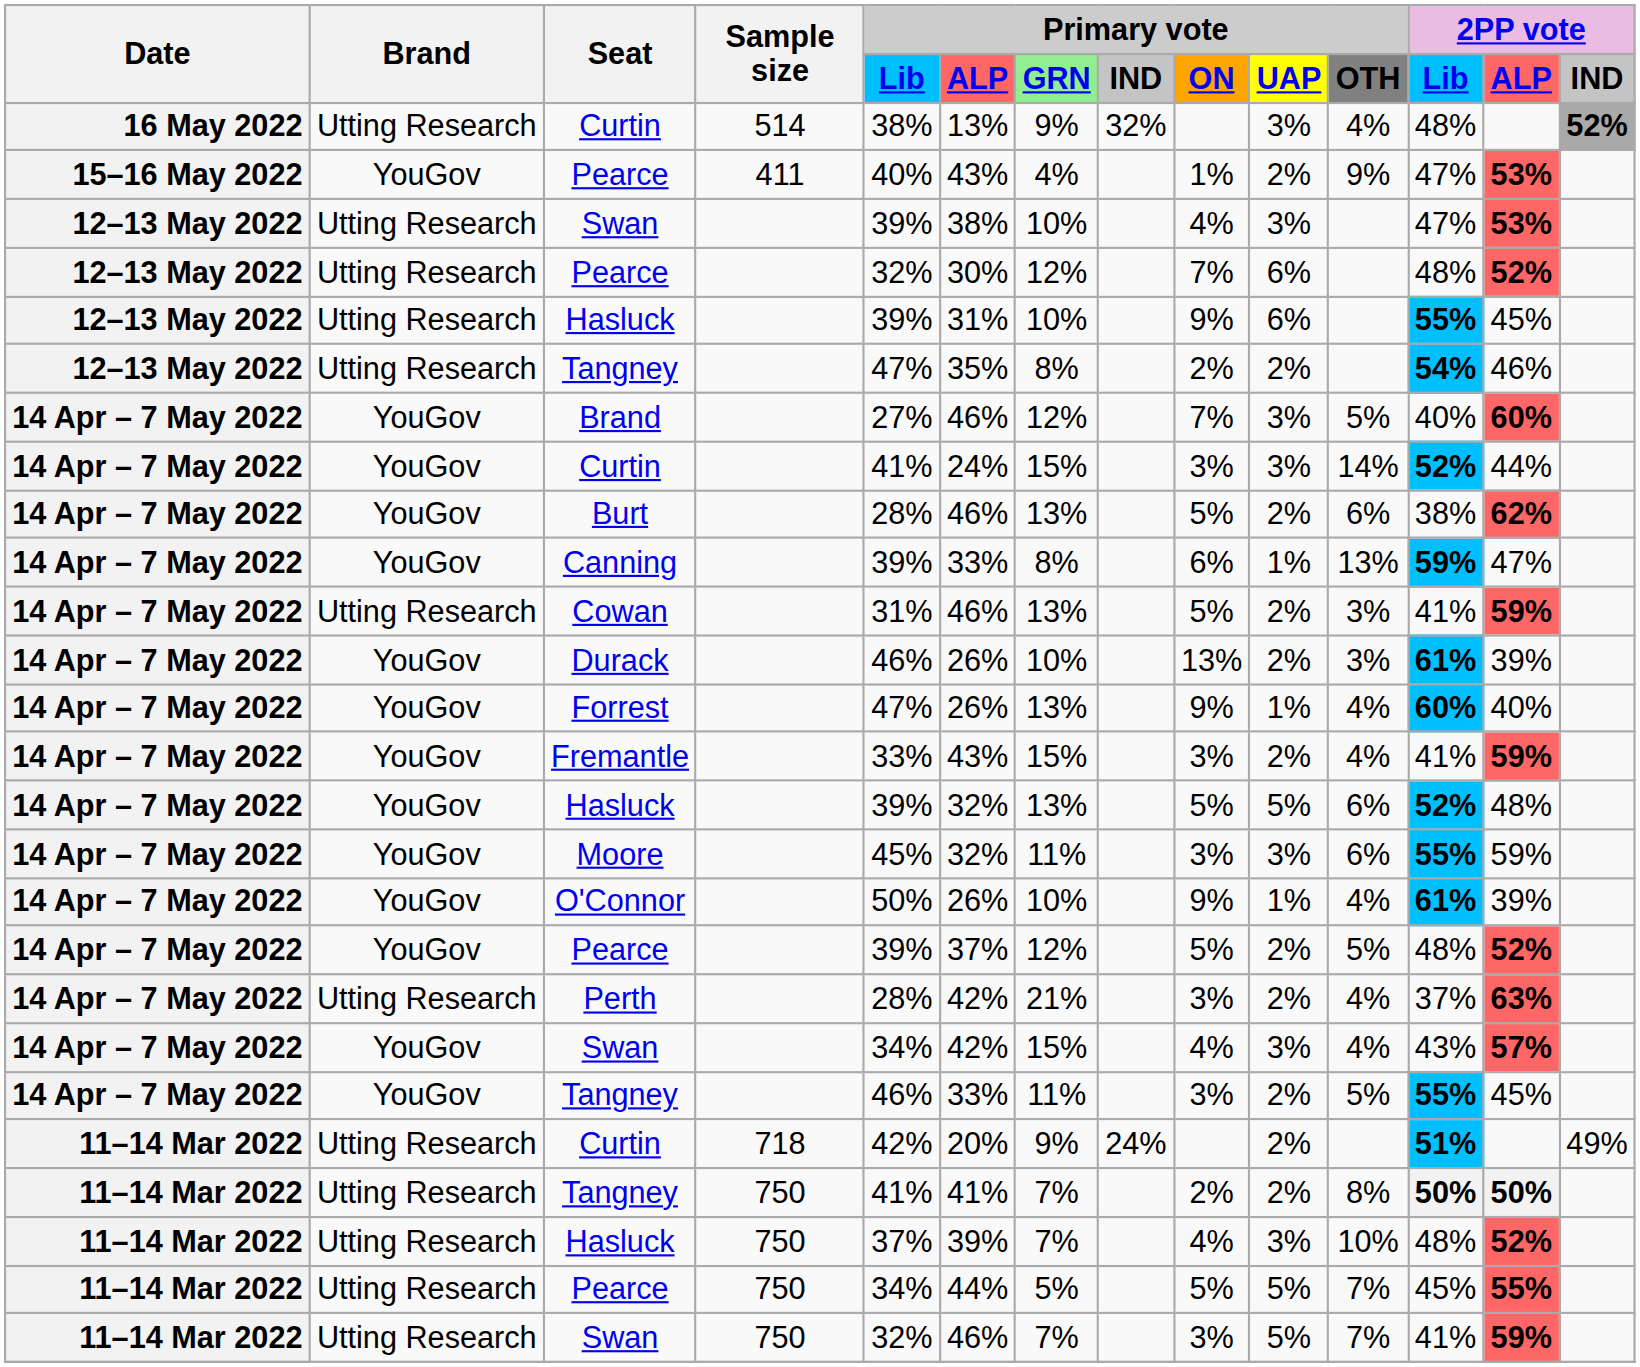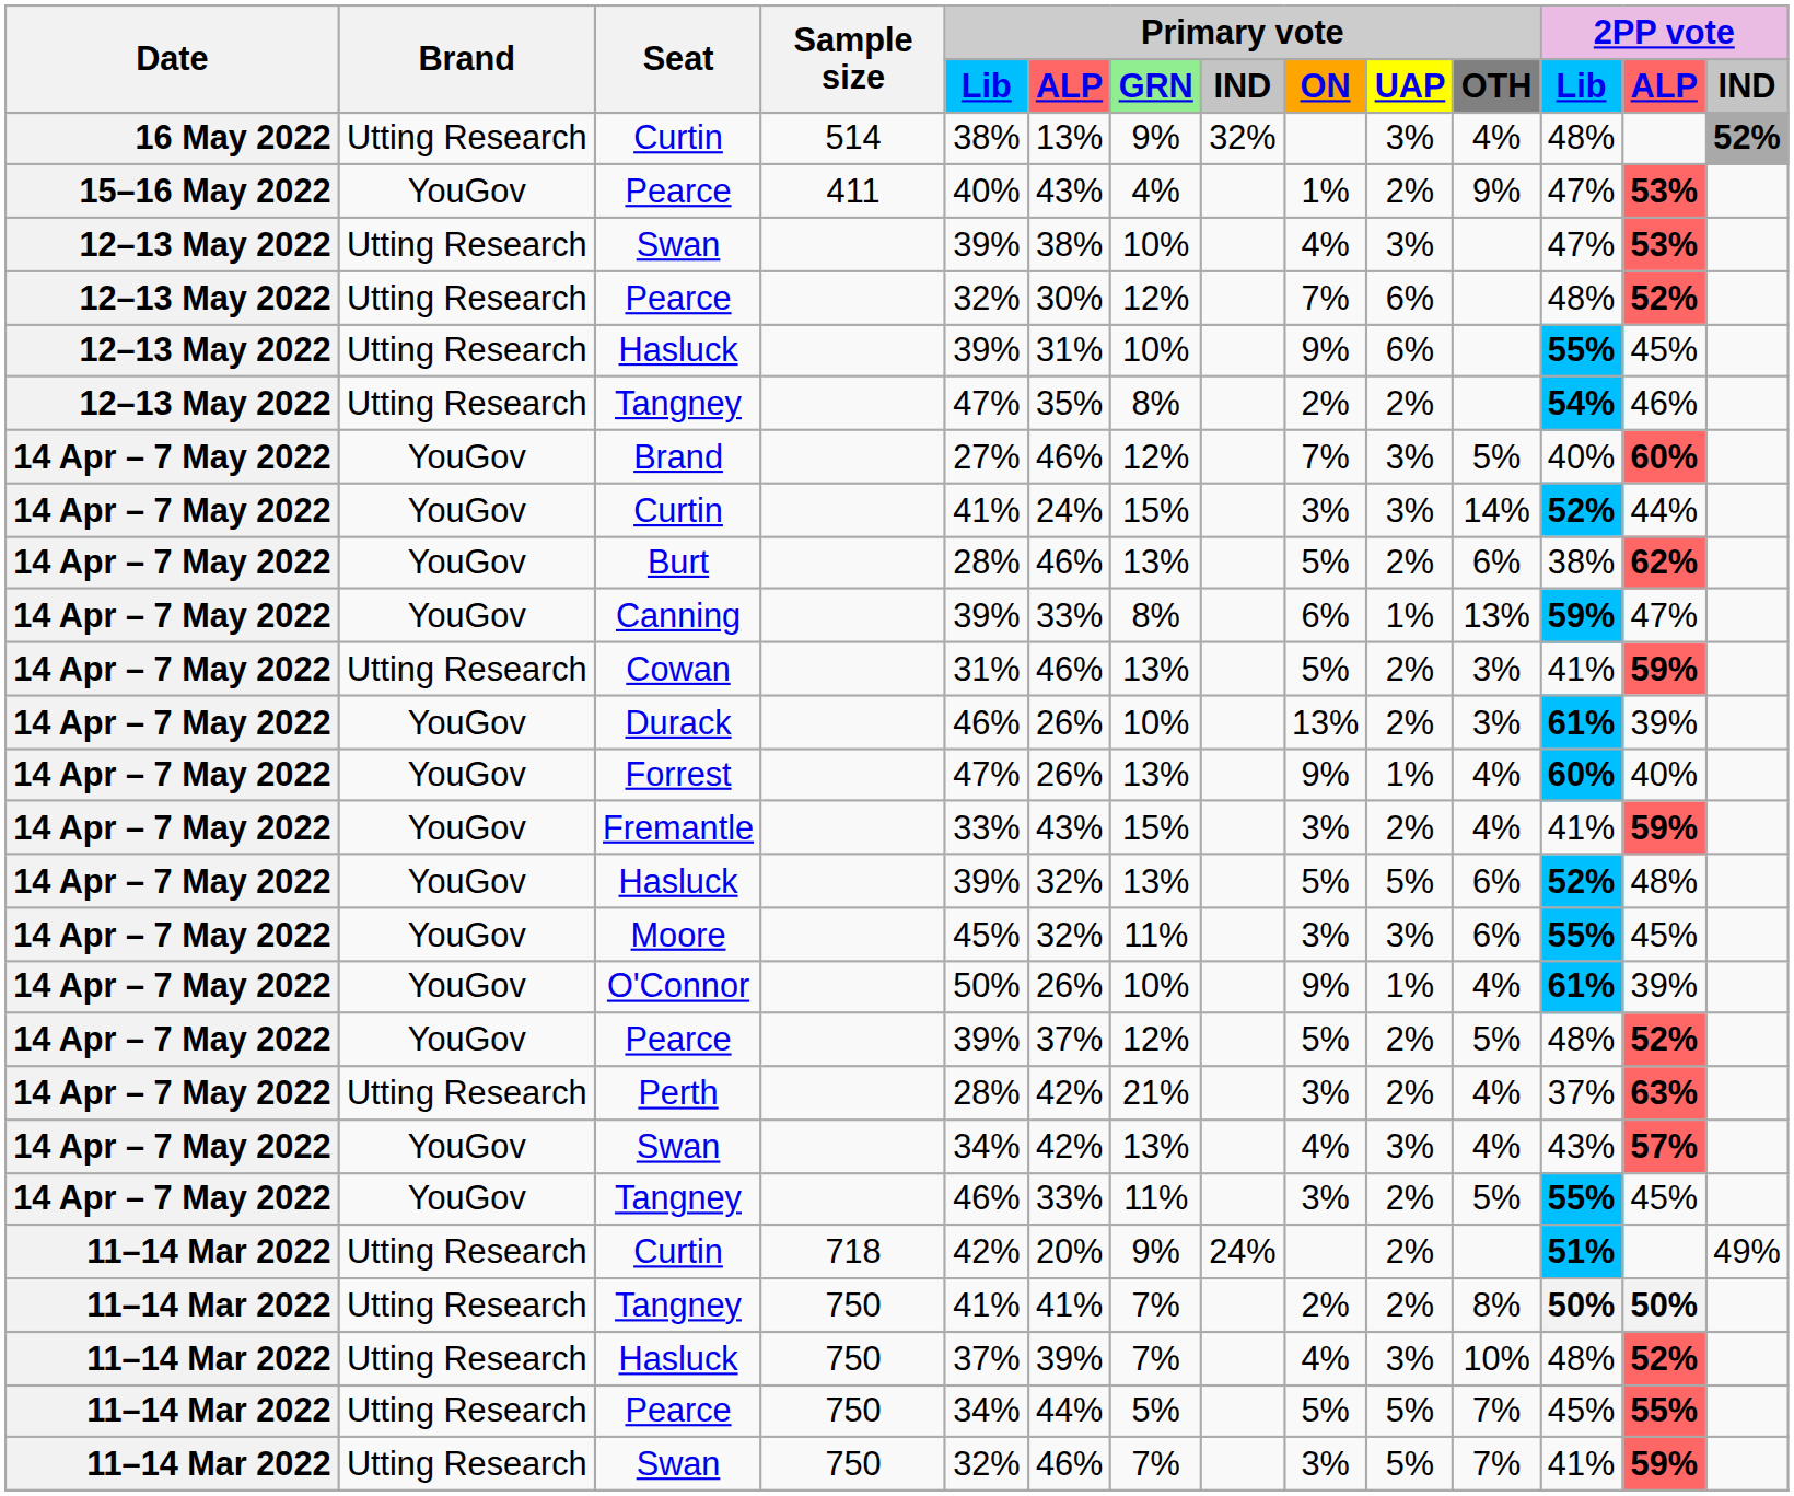Moore | 2PP vote / ALP: 59% -> 45%
14 Apr – 7 May 2022 / Swan | Primary vote / GRN: 15% -> 13%
